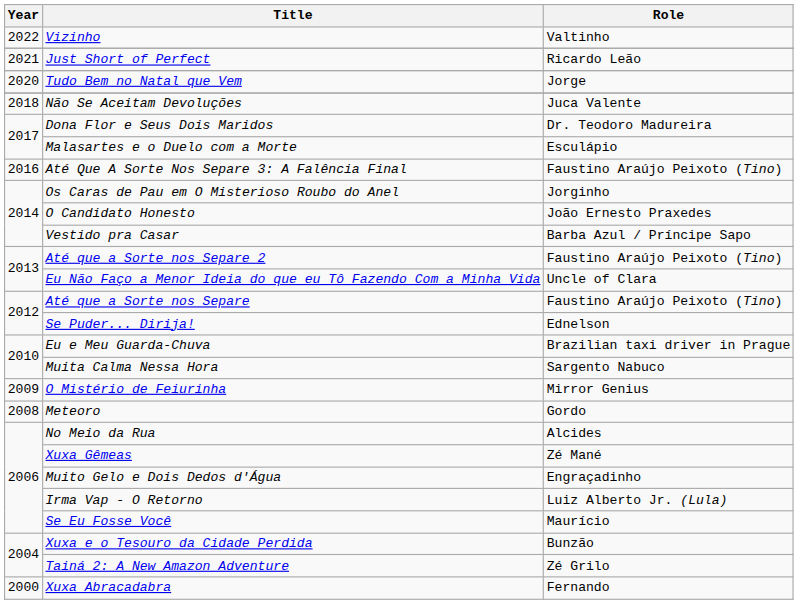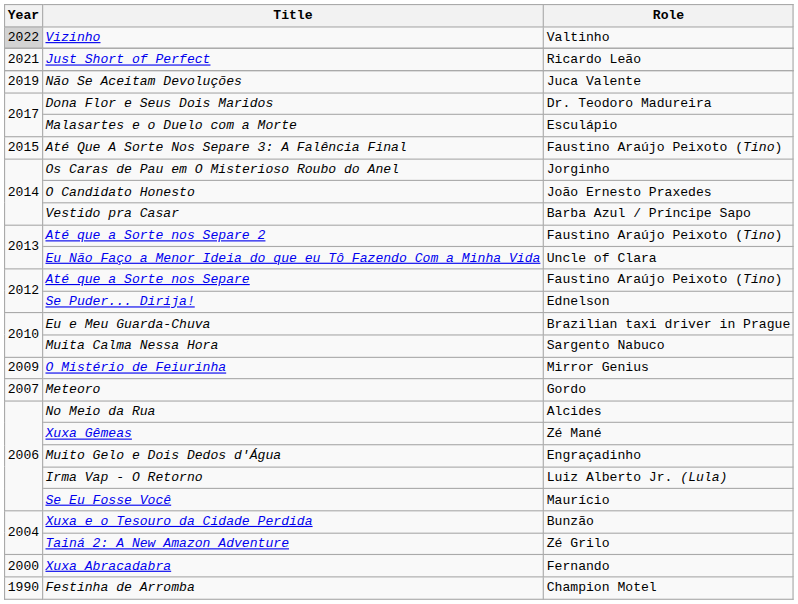Vizinho | Year: no background -> lightgrey background
- row: 2020 | Tudo Bem no Natal que Vem | Jorge
Não Se Aceitam Devoluções | Year: 2018 -> 2019
Até Que A Sorte Nos Separe 3: A Falência Final | Year: 2016 -> 2015
Meteoro | Year: 2008 -> 2007
+ row: 1990 | Festinha de Arromba | Champion Motel
